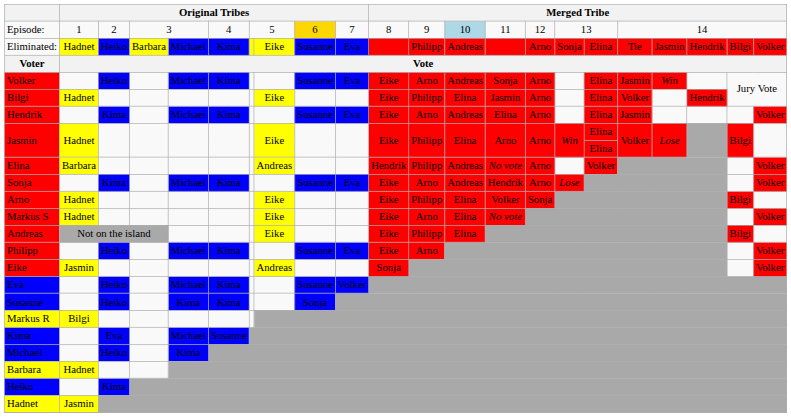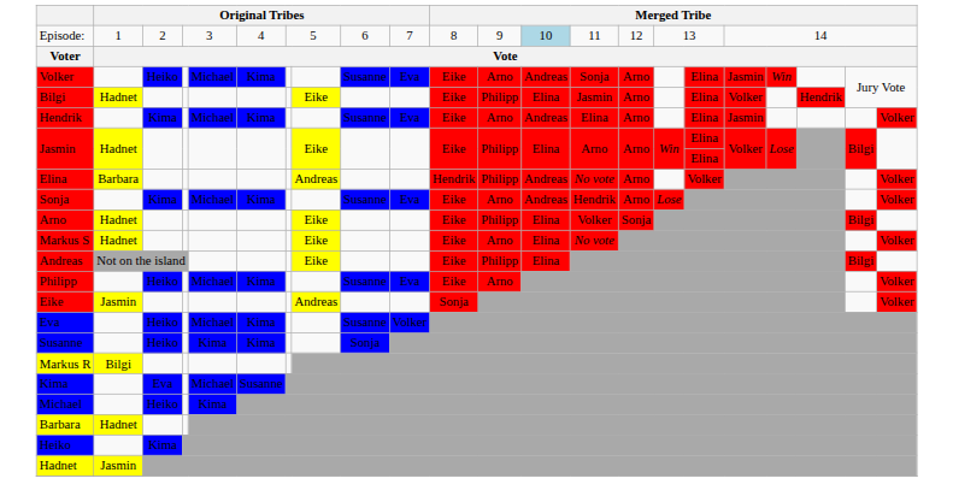Episode: | column 9: gold background -> no background
- row: Eliminated: | Hadnet | Heiko | Barbara | Michael | Kima | Eike | Susanne | Eva | Philipp | Andreas | Arno | Sonja | Elina | Tie | Jasmin | Hendrik | Bilgi | Volker
